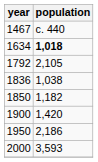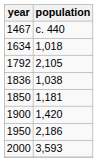1634 | population: bold -> normal
1850 | population: 1,182 -> 1,181
